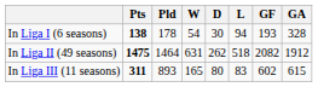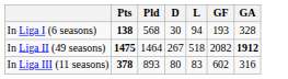- column: W | 54 | 631 | 165
In Liga I (6 seasons) | Pld: 178 -> 568
In Liga II (49 seasons) | D: 262 -> 267
In Liga II (49 seasons) | GA: normal -> bold
In Liga III (11 seasons) | Pts: 311 -> 378
In Liga III (11 seasons) | GA: 615 -> 316
